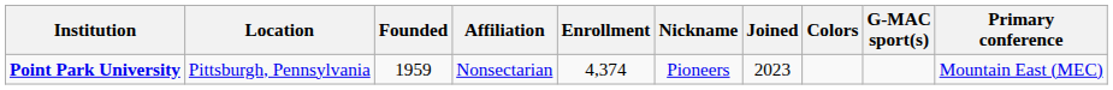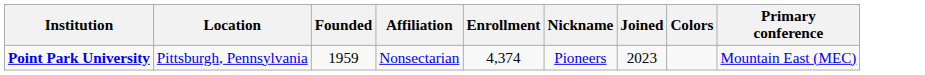- column: G-MAC sport(s)
